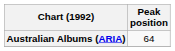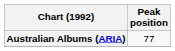Australian Albums (ARIA) | Peak position: 64 -> 77
